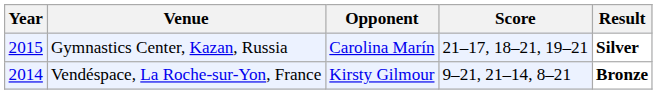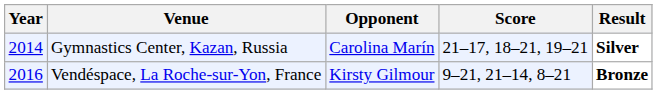Gymnastics Center, Kazan, Russia | Year: 2015 -> 2014
Vendéspace, La Roche-sur-Yon, France | Year: 2014 -> 2016
